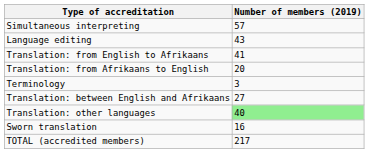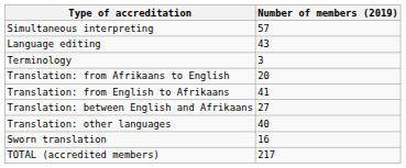rows swapped: Terminology <-> Translation: from English to Afrikaans
Translation: other languages | Number of members (2019): lightgreen background -> no background
